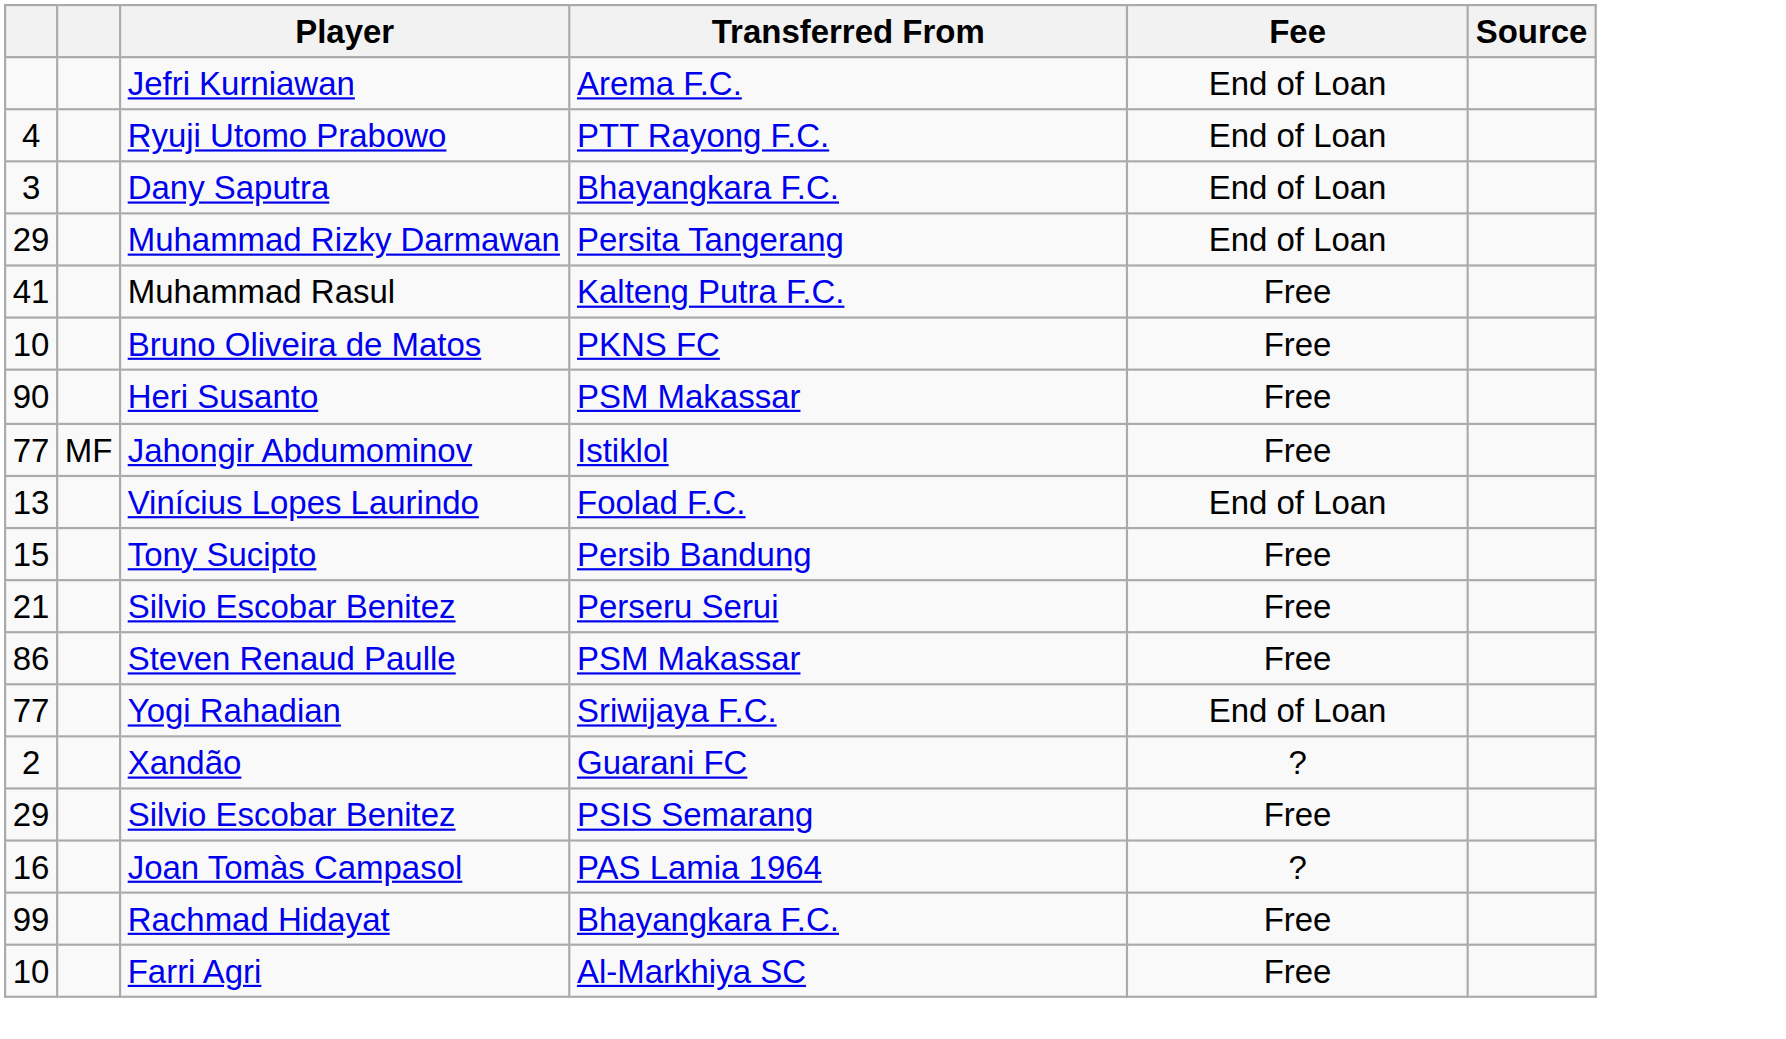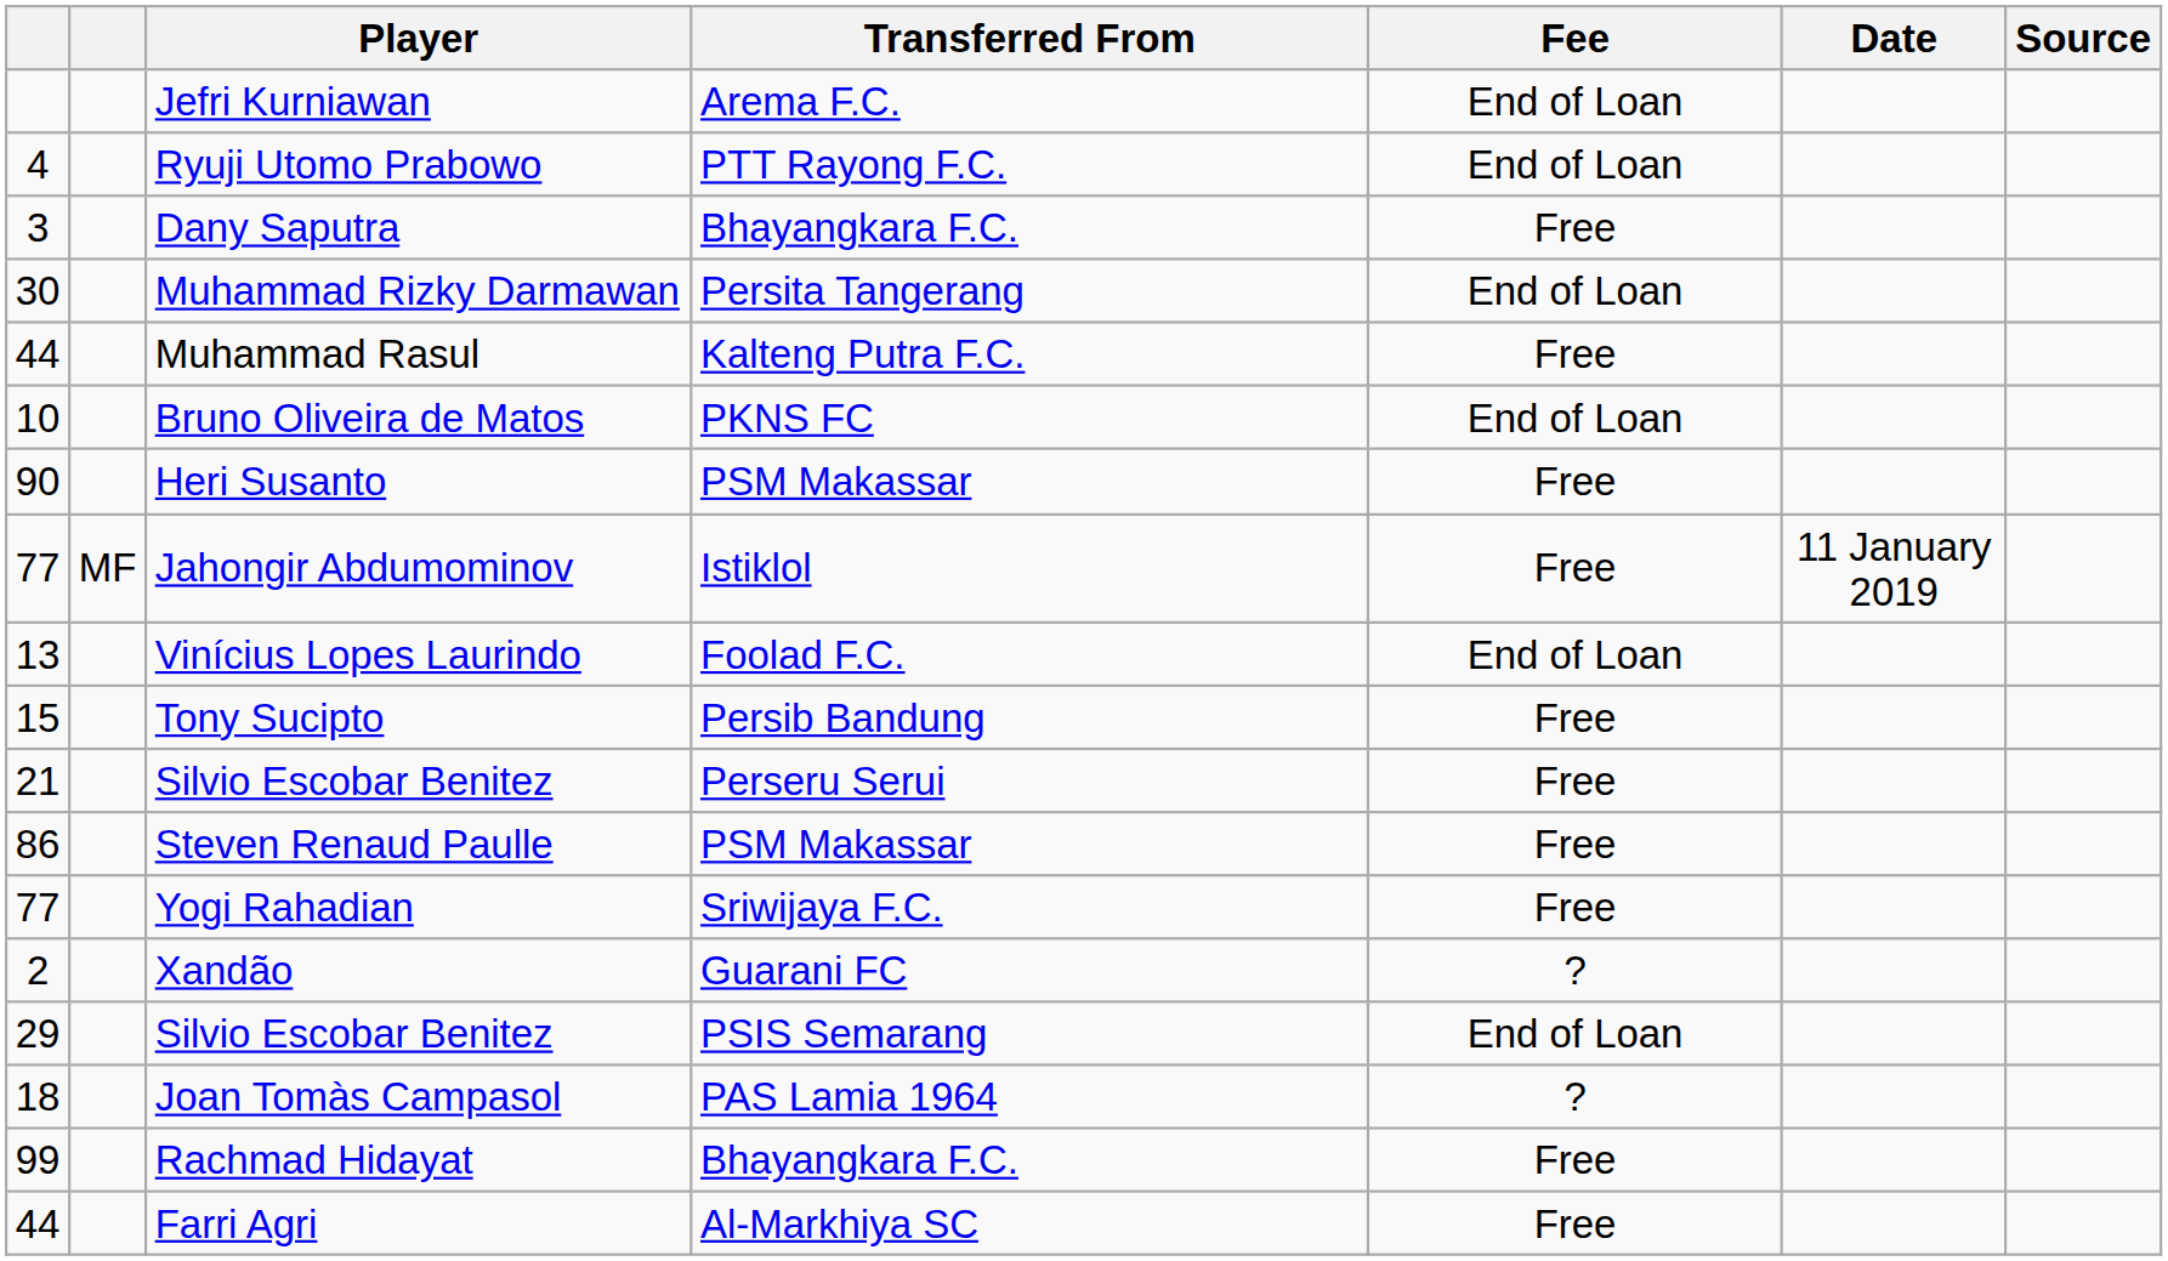+ column: Date | 11 January 2019
Dany Saputra | Fee: End of Loan -> Free
Muhammad Rizky Darmawan | column 1: 29 -> 30
Muhammad Rasul | column 1: 41 -> 44
Bruno Oliveira de Matos | Fee: Free -> End of Loan
Yogi Rahadian | Fee: End of Loan -> Free
Silvio Escobar Benitez / PSIS Semarang | Fee: Free -> End of Loan
Joan Tomàs Campasol | column 1: 16 -> 18
Farri Agri | column 1: 10 -> 44
